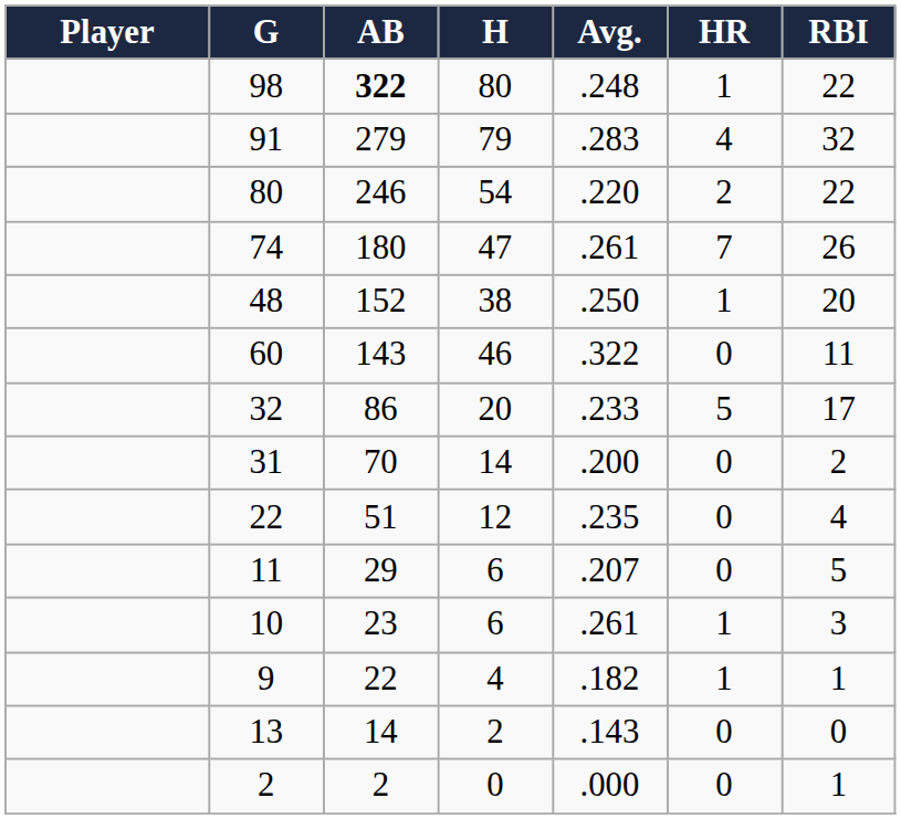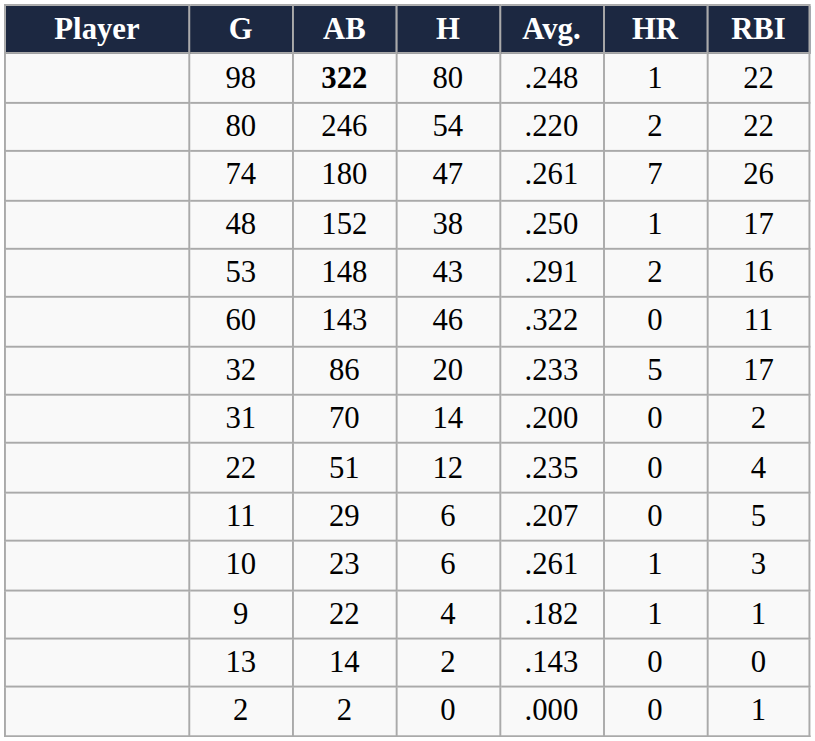- row: 91 | 279 | 79 | .283 | 4 | 32
48 | RBI: 20 -> 17
+ row: 53 | 148 | 43 | .291 | 2 | 16
